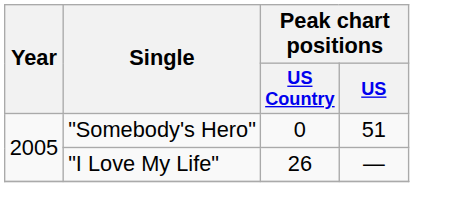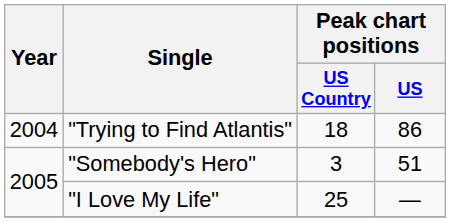+ row: 2004 | "Trying to Find Atlantis" | 18 | 86
"Somebody's Hero" | Peak chart positions / US Country: 0 -> 3
"I Love My Life" | Peak chart positions / US Country: 26 -> 25
